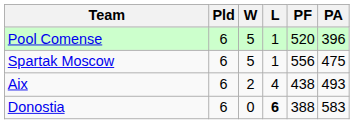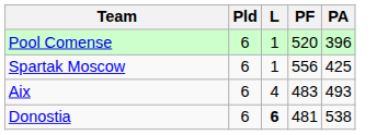- column: W | 5 | 5 | 2 | 0
Spartak Moscow | PA: 475 -> 425
Aix | PF: 438 -> 483
Donostia | PF: 388 -> 481
Donostia | PA: 583 -> 538
